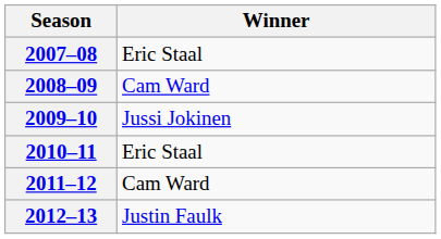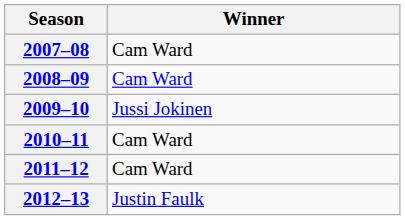2007–08 | Winner: Eric Staal -> Cam Ward
2010–11 | Winner: Eric Staal -> Cam Ward
